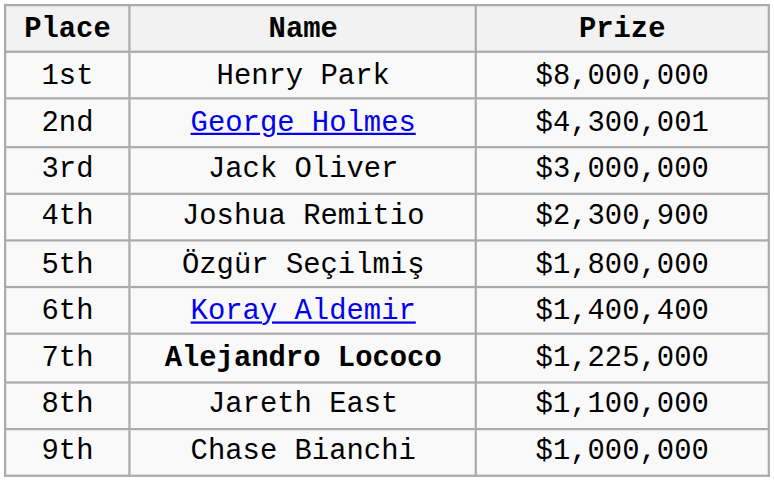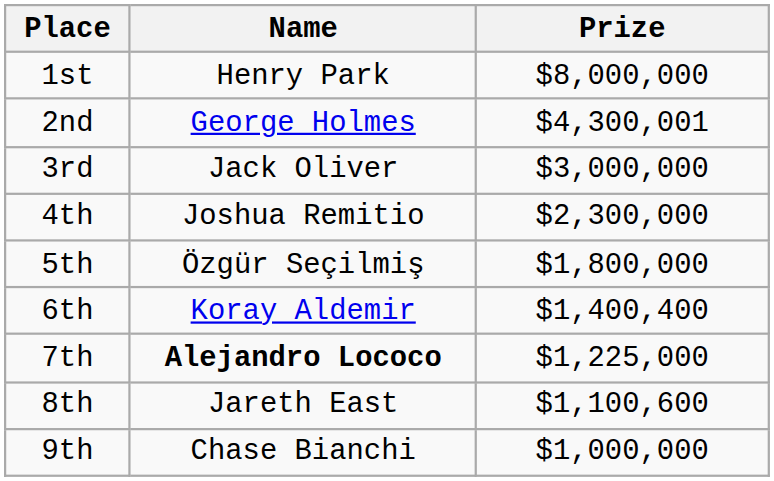4th | Prize: $2,300,900 -> $2,300,000
8th | Prize: $1,100,000 -> $1,100,600
